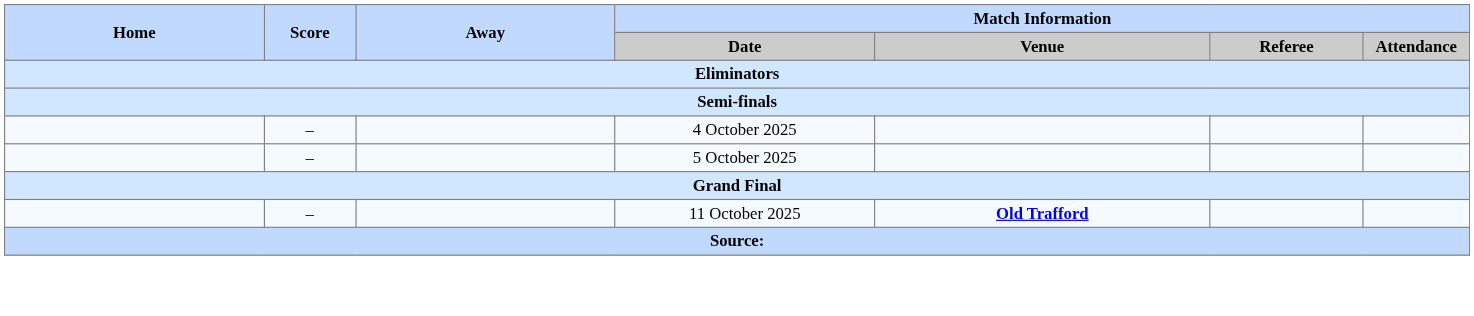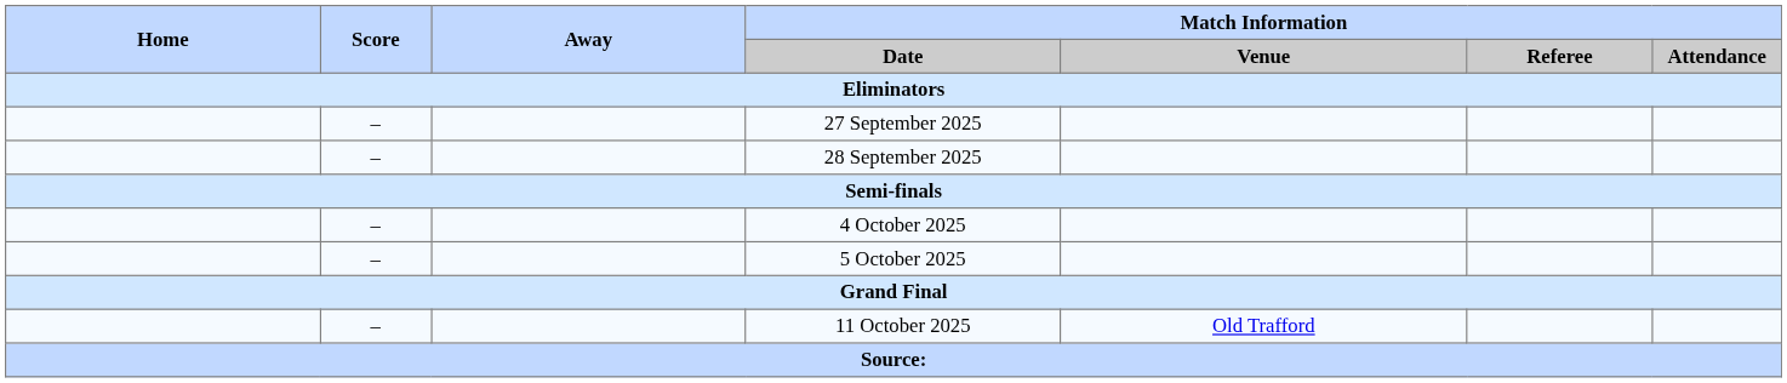+ row: – | 27 September 2025
+ row: – | 28 September 2025
11 October 2025 | Match Information / Venue: bold -> normal
